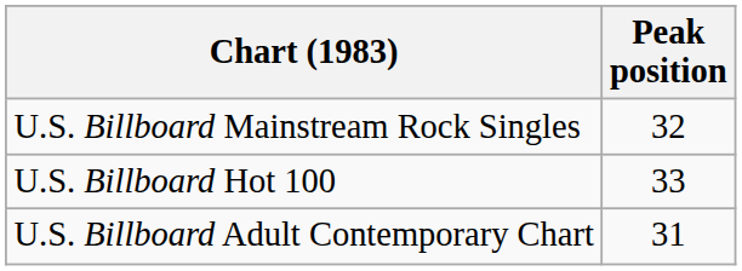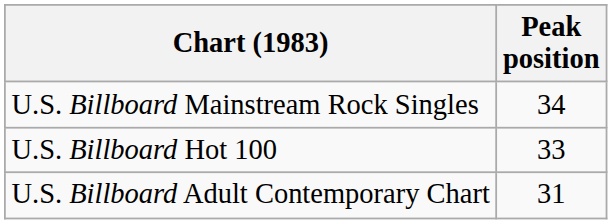U.S. Billboard Mainstream Rock Singles | Peak position: 32 -> 34
